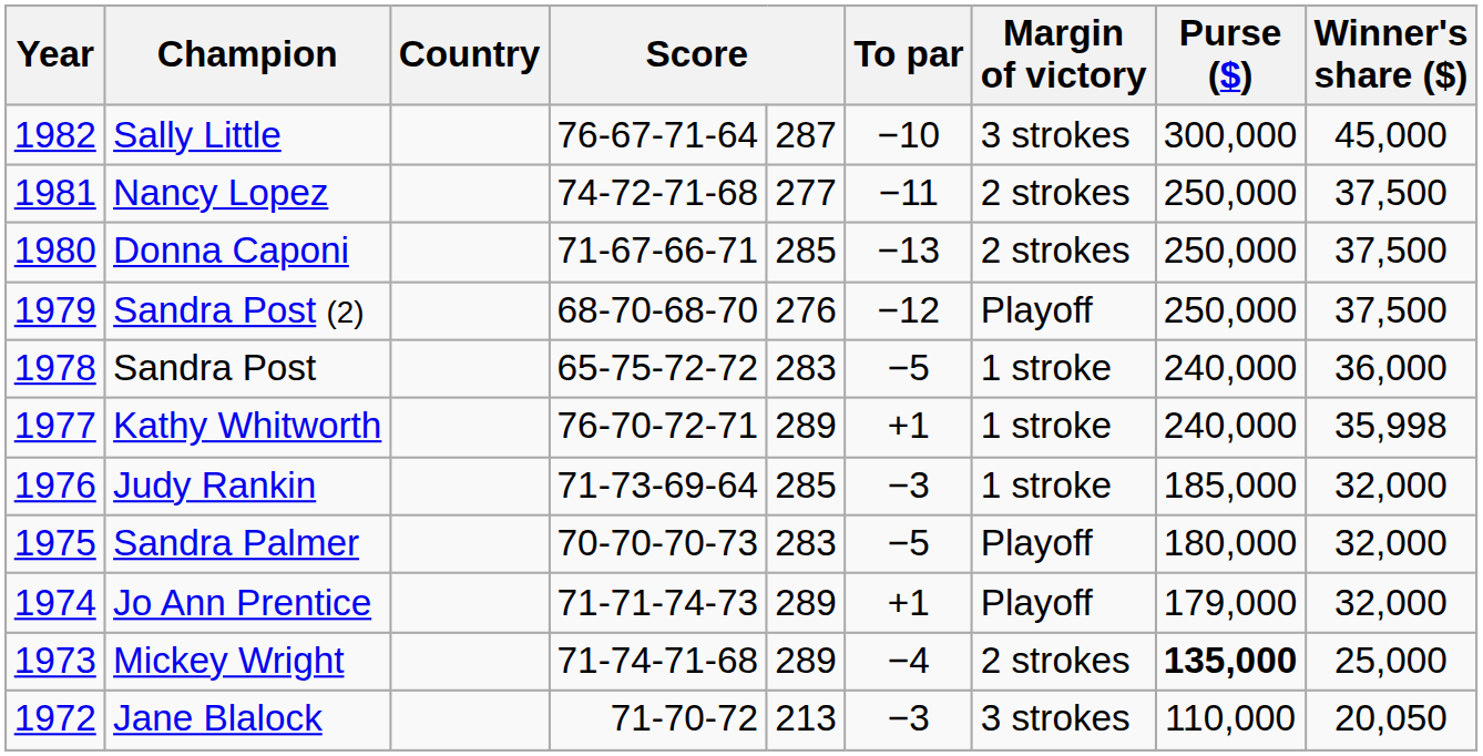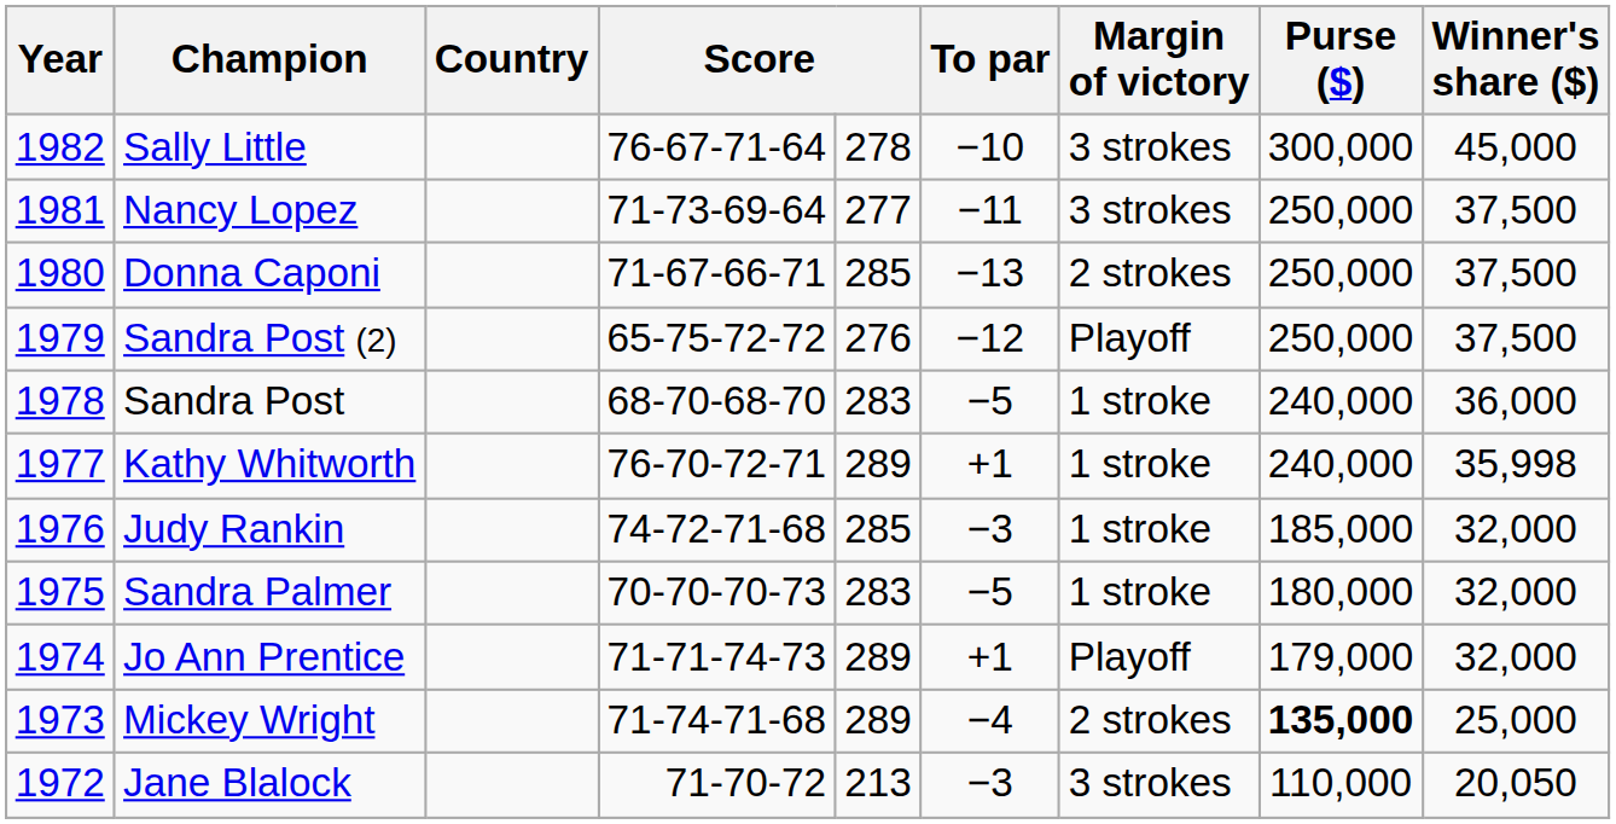Sally Little | column 5: 287 -> 278
Nancy Lopez | column 4: 74-72-71-68 -> 71-73-69-64
Nancy Lopez | Margin of victory: 2 strokes -> 3 strokes
Sandra Post (2) | column 4: 68-70-68-70 -> 65-75-72-72
Sandra Post | column 4: 65-75-72-72 -> 68-70-68-70
Judy Rankin | column 4: 71-73-69-64 -> 74-72-71-68
Sandra Palmer | Margin of victory: Playoff -> 1 stroke
